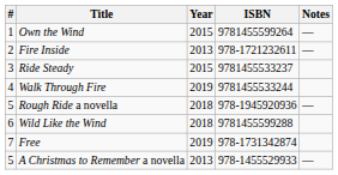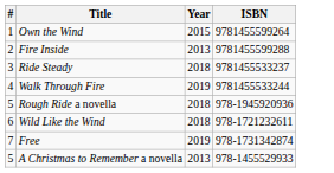- column: Notes | — | — | — | —
Fire Inside | ISBN: 978-1721232611 -> 9781455599288
Ride Steady | Year: 2015 -> 2018
Wild Like the Wind | ISBN: 9781455599288 -> 978-1721232611
